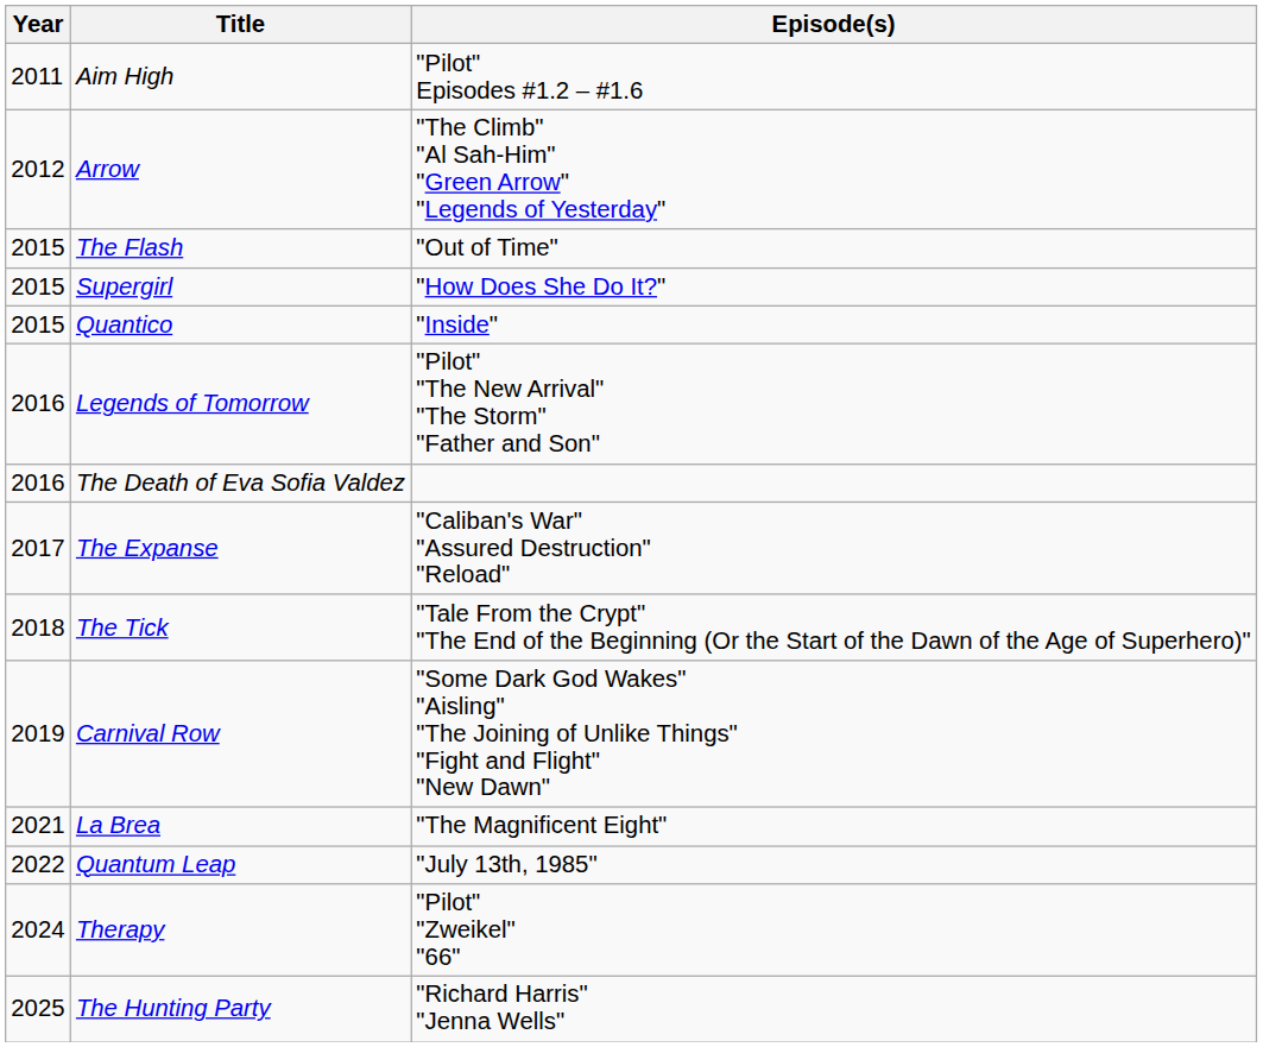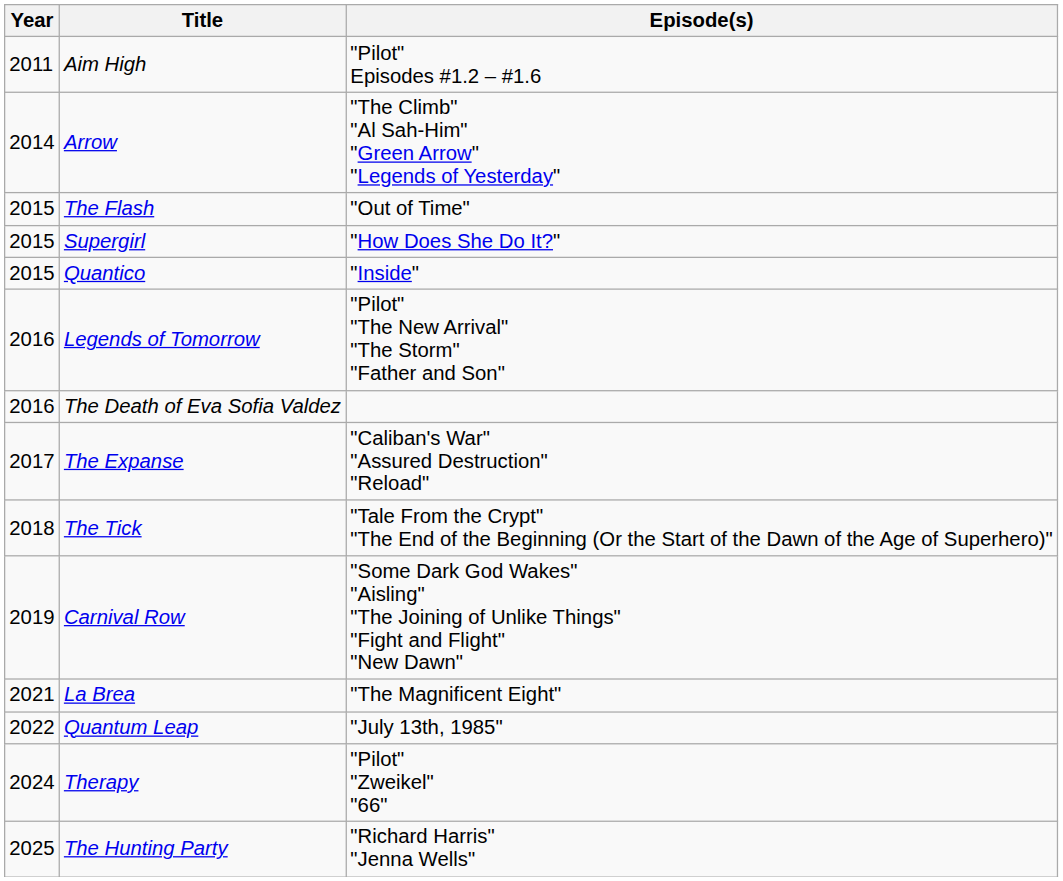Arrow | Year: 2012 -> 2014
